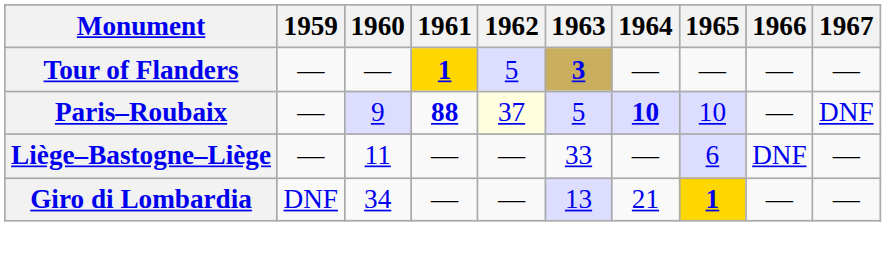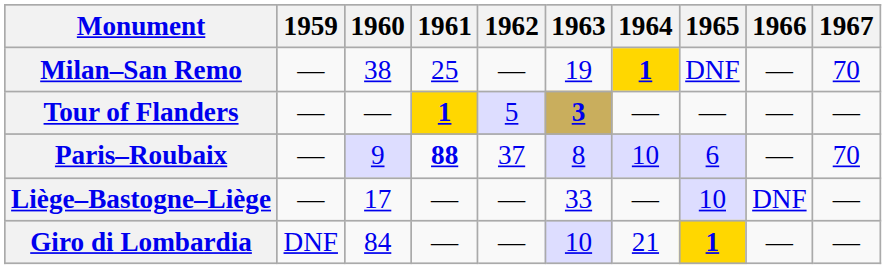+ row: Milan–San Remo | — | 38 | 25 | — | 19 | 1 | DNF | — | 70
Paris–Roubaix | 1962: lightyellow background -> no background
Paris–Roubaix | 1963: 5 -> 8
Paris–Roubaix | 1964: bold -> normal
Paris–Roubaix | 1965: 10 -> 6
Paris–Roubaix | 1967: DNF -> 70
Liège–Bastogne–Liège | 1960: 11 -> 17
Liège–Bastogne–Liège | 1965: 6 -> 10
Giro di Lombardia | 1960: 34 -> 84
Giro di Lombardia | 1963: 13 -> 10
